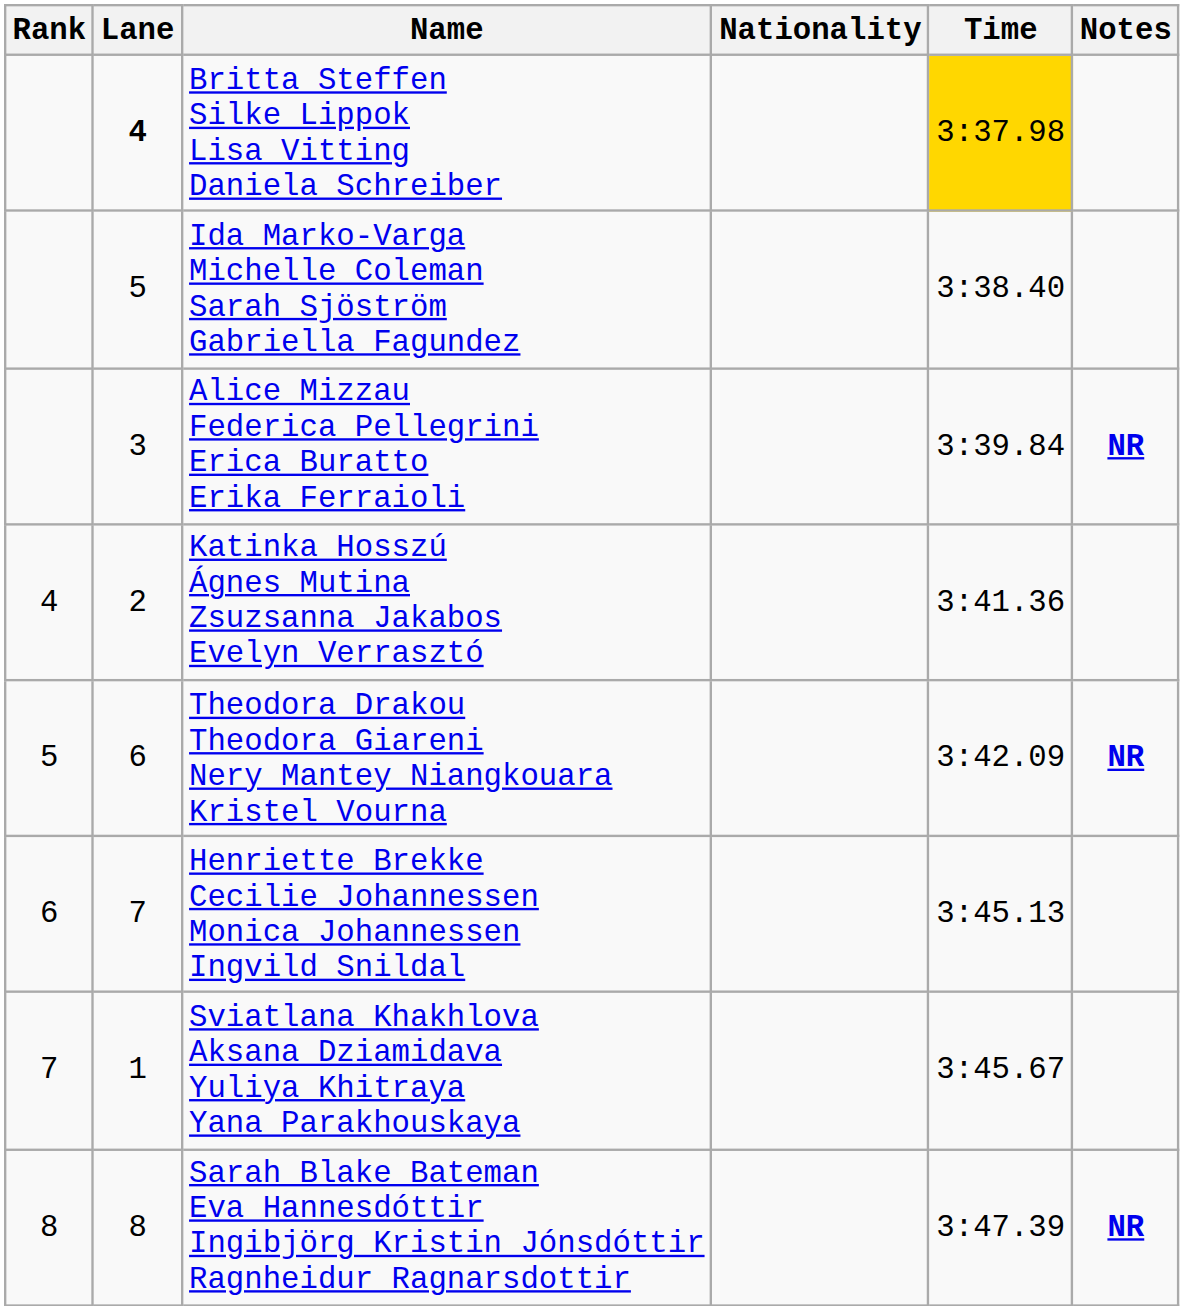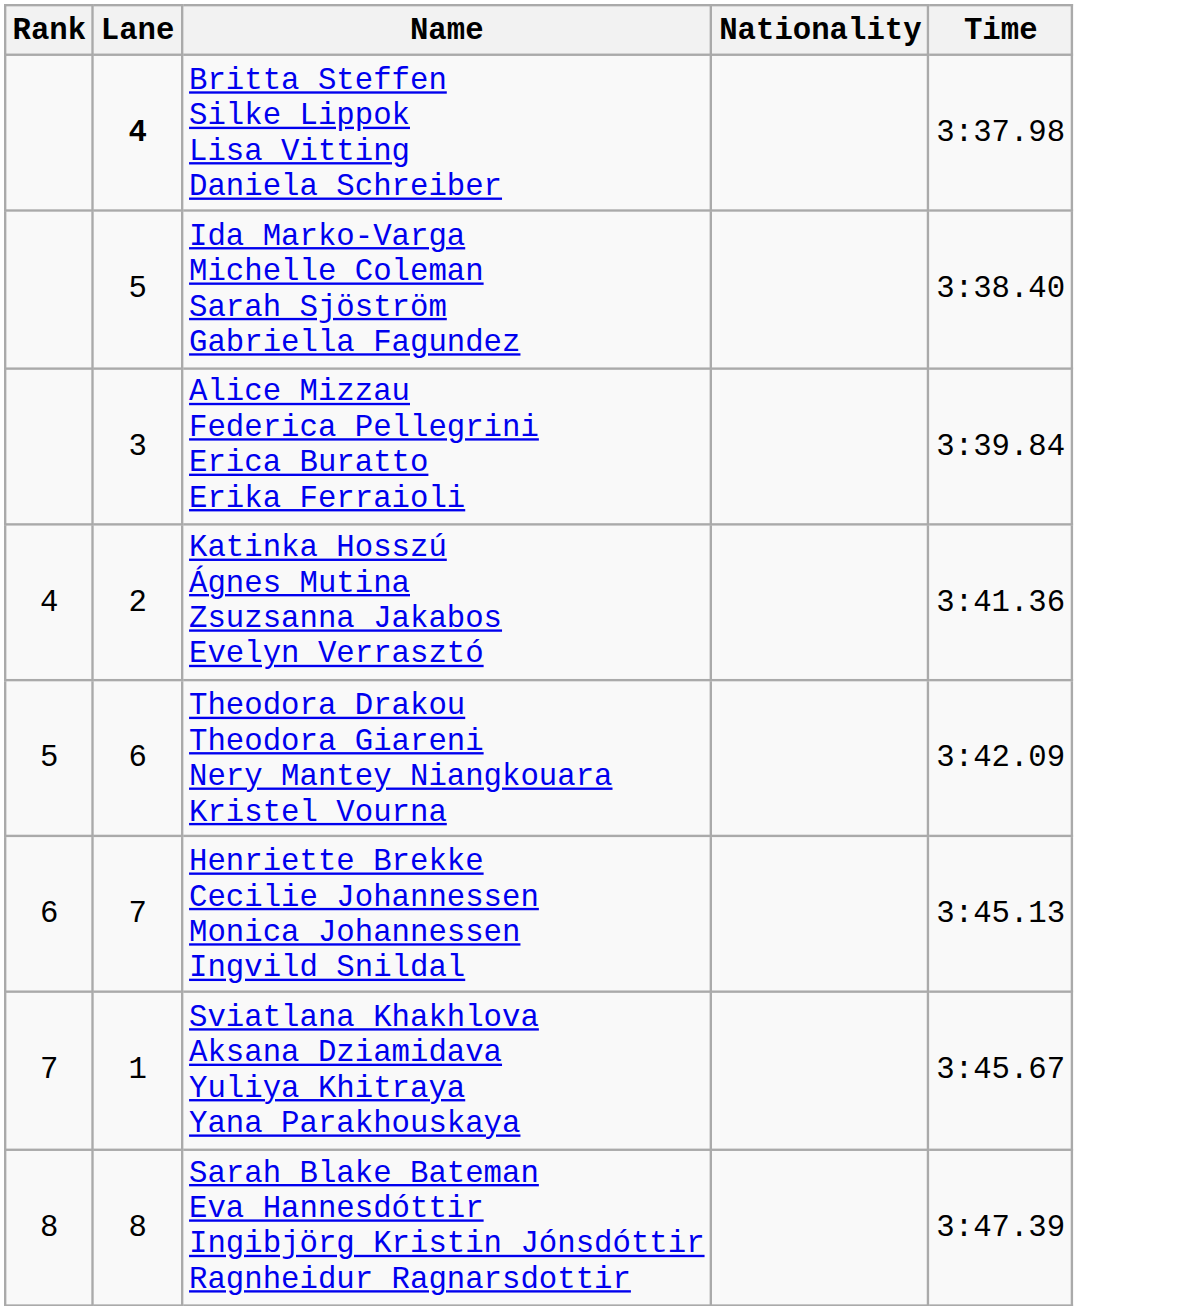- column: Notes | NR | NR | NR
Britta Steffen Silke Lippok Lisa Vitting Daniela Schreiber | Time: gold background -> no background
